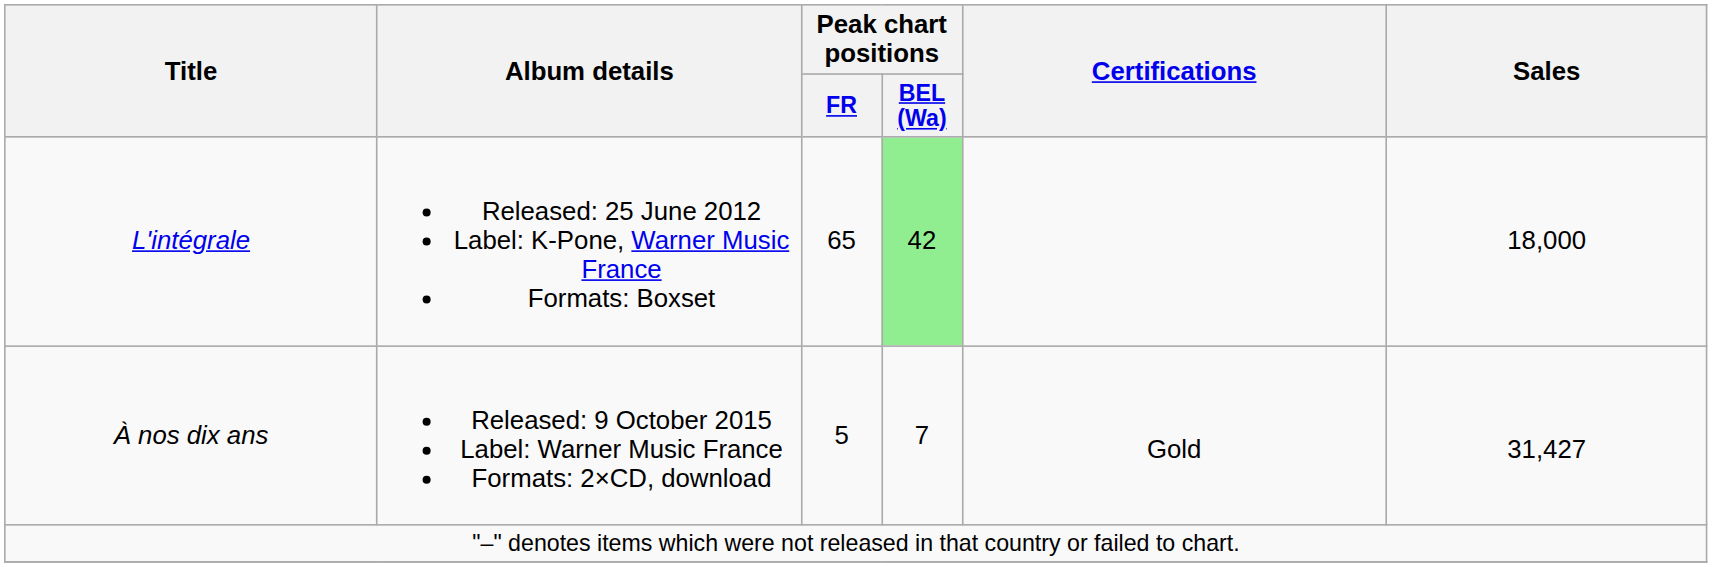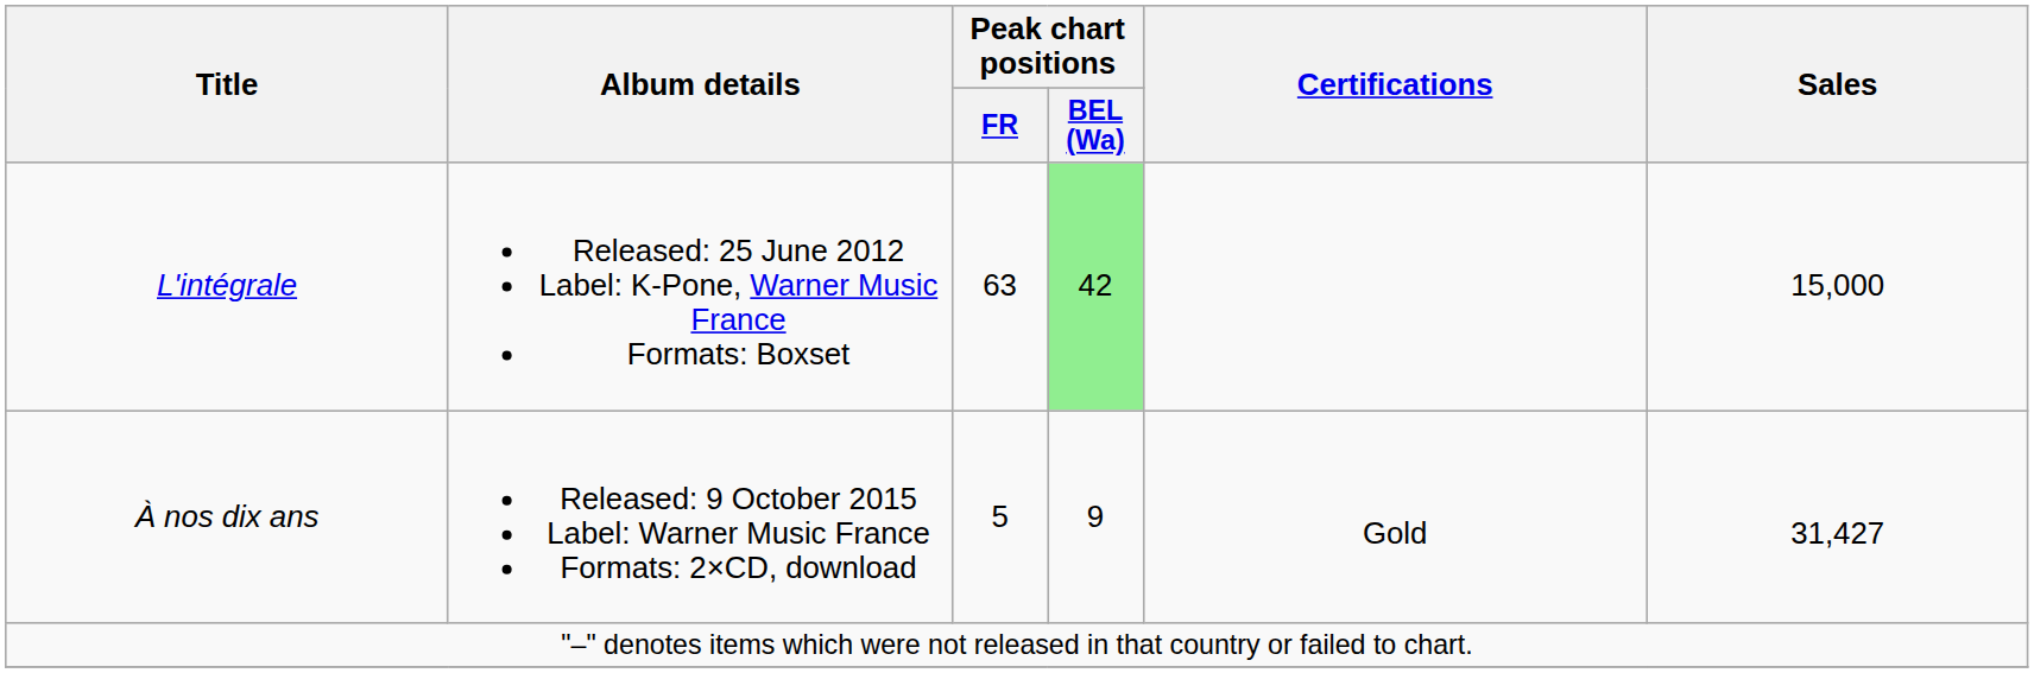L'intégrale | Peak chart positions / FR: 65 -> 63
L'intégrale | Sales: 18,000 -> 15,000
À nos dix ans | Peak chart positions / BEL (Wa): 7 -> 9
